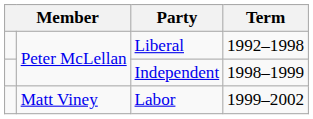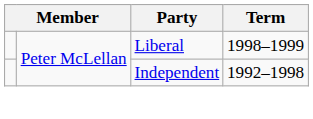Liberal | Term: 1992–1998 -> 1998–1999
Independent | Term: 1998–1999 -> 1992–1998
- row: Matt Viney | Labor | 1999–2002
